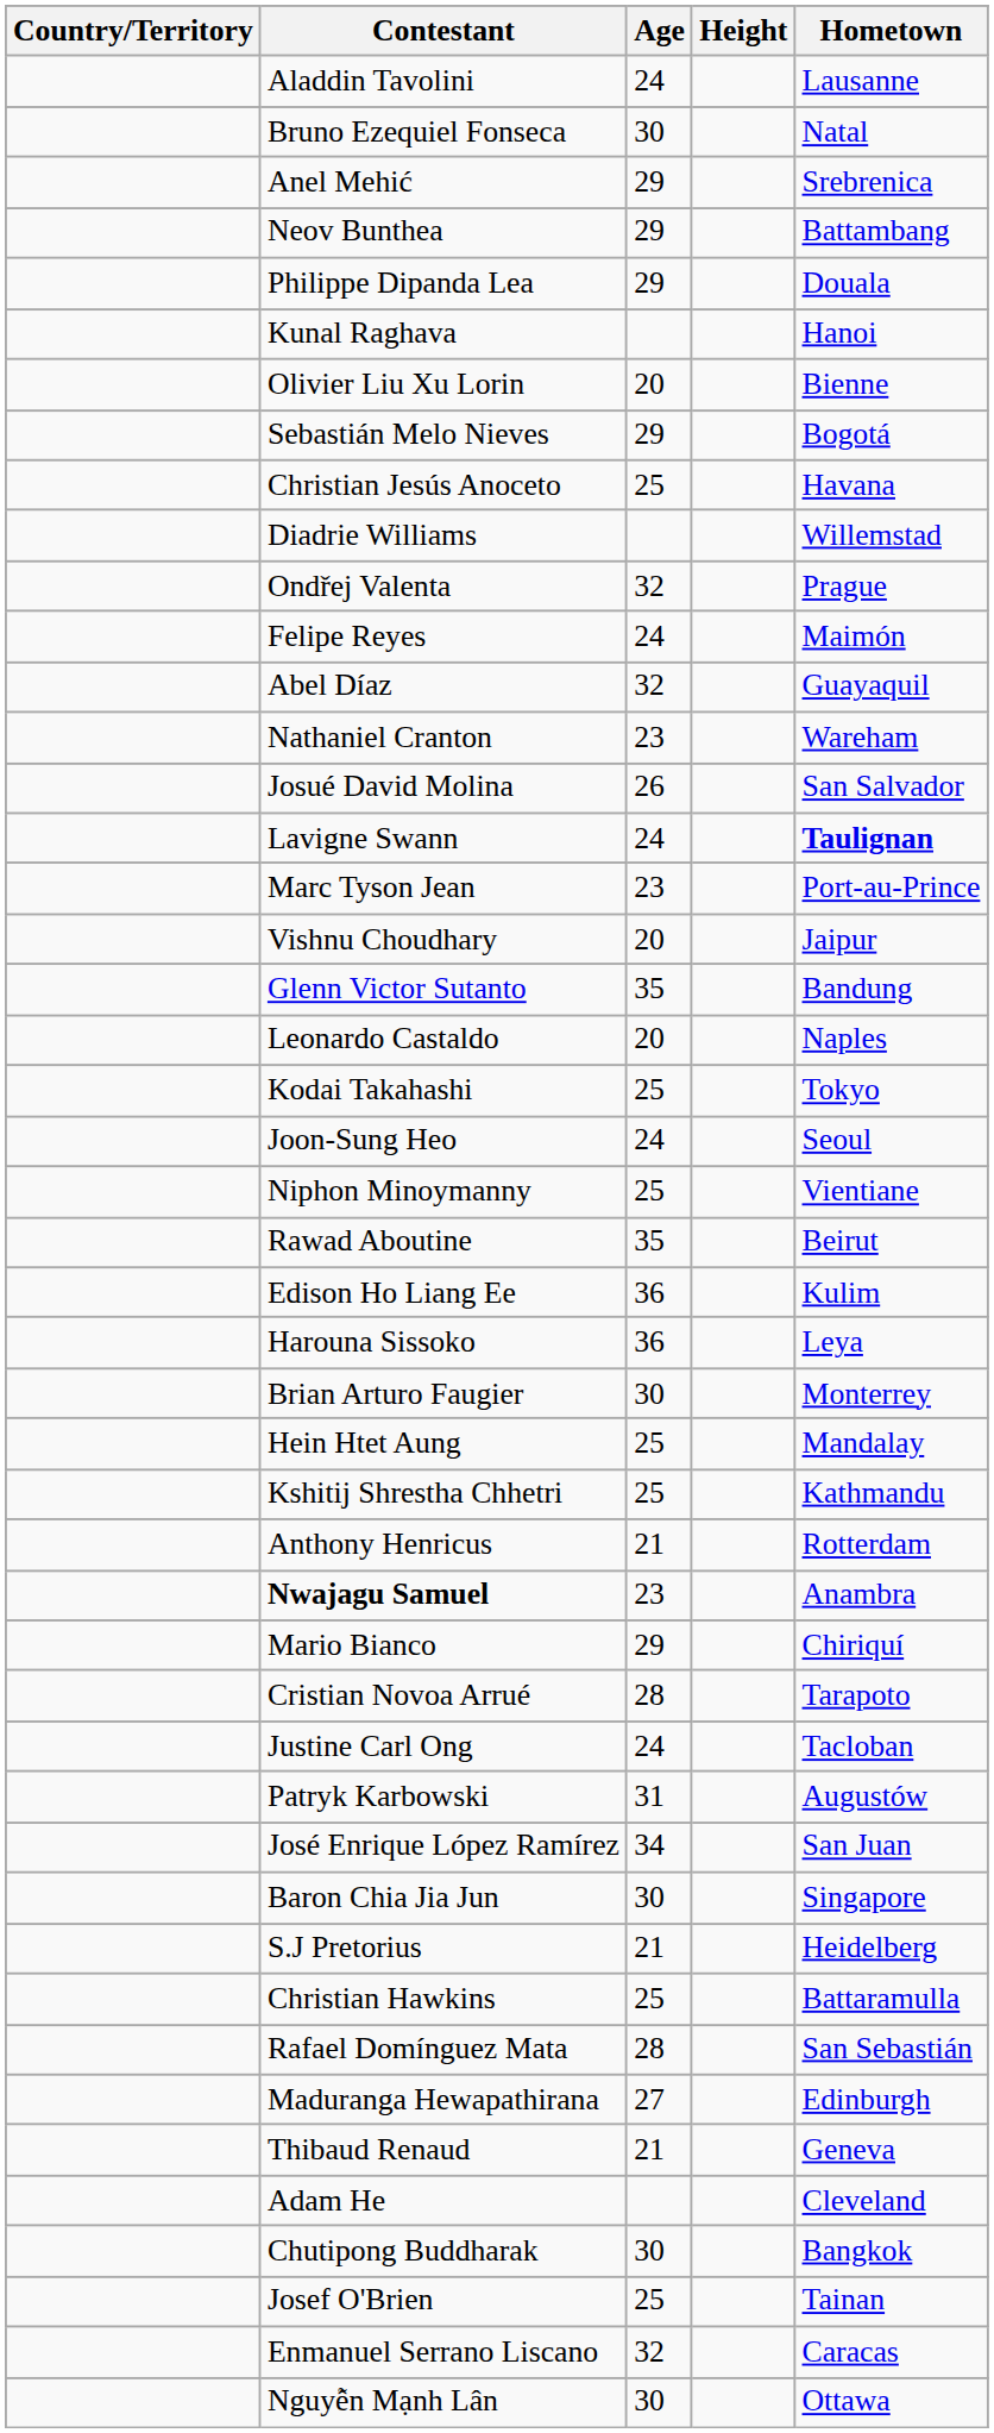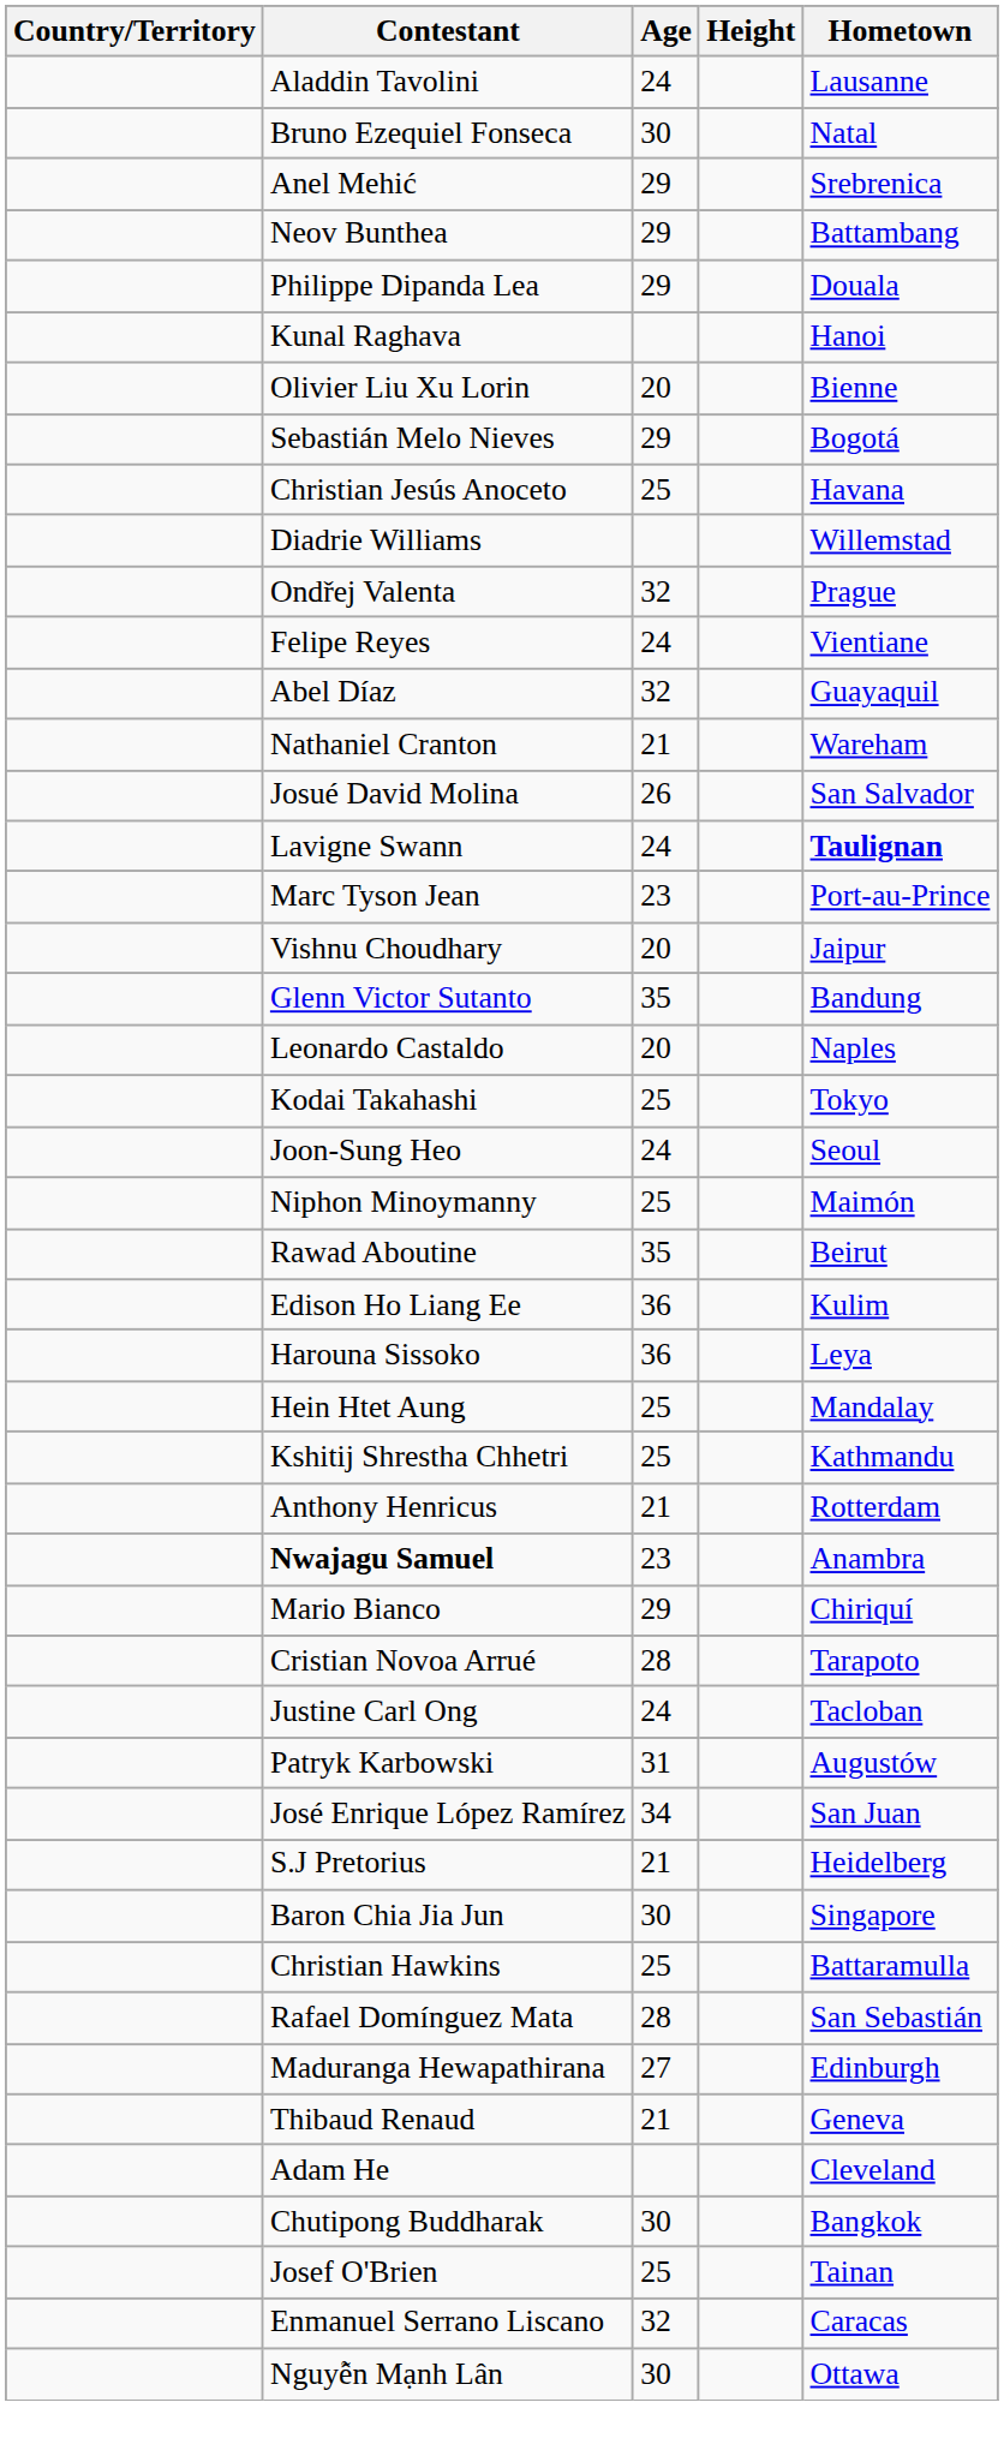Felipe Reyes | Hometown: Maimón -> Vientiane
Nathaniel Cranton | Age: 23 -> 21
Niphon Minoymanny | Hometown: Vientiane -> Maimón
- row: Brian Arturo Faugier | 30 | Monterrey
rows swapped: Baron Chia Jia Jun <-> S.J Pretorius
